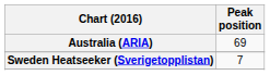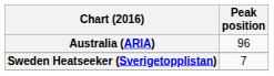Australia (ARIA) | Peak position: 69 -> 96
